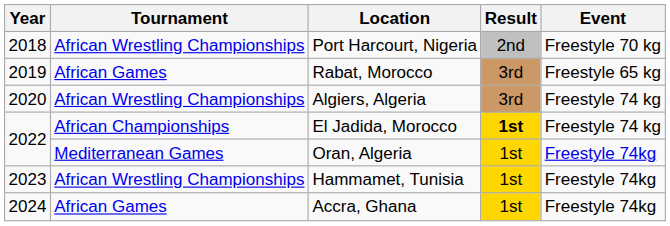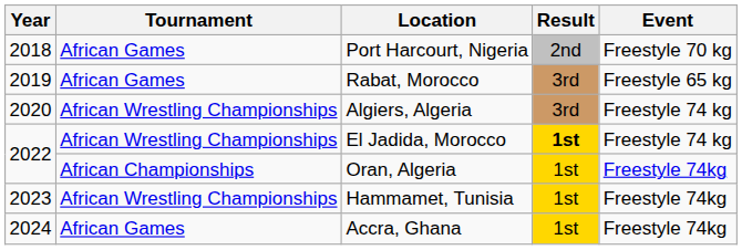Port Harcourt, Nigeria | Tournament: African Wrestling Championships -> African Games
El Jadida, Morocco | Tournament: African Championships -> African Wrestling Championships
Oran, Algeria | Tournament: Mediterranean Games -> African Championships
